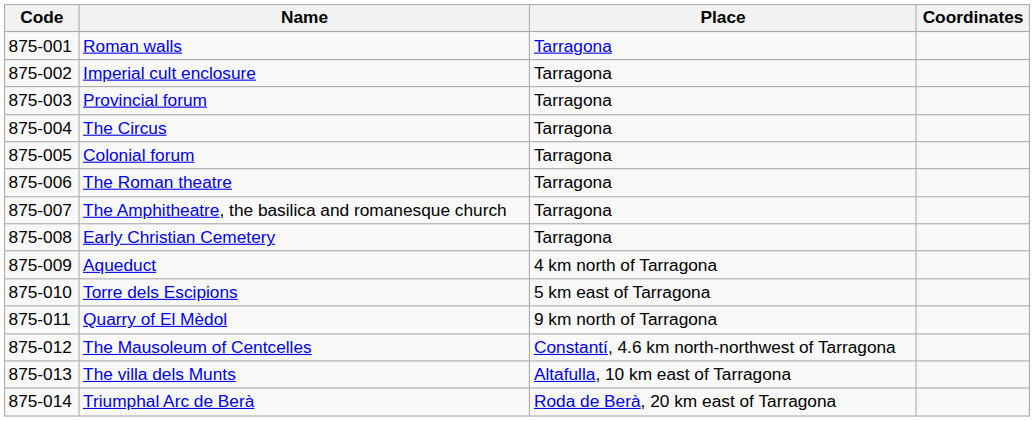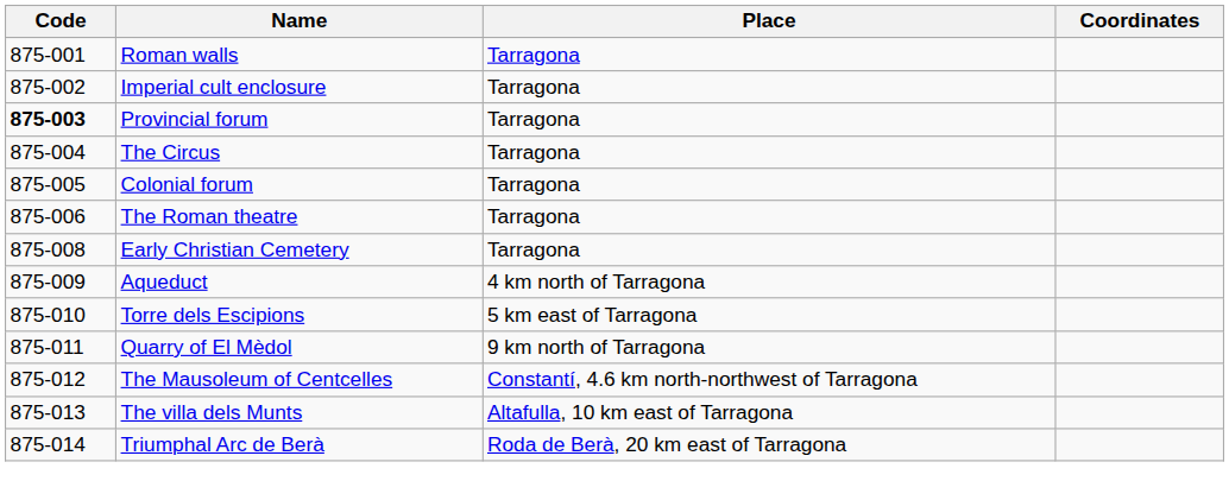Provincial forum | Code: normal -> bold
- row: 875-007 | The Amphitheatre, the basilica and romanesque church | Tarragona
